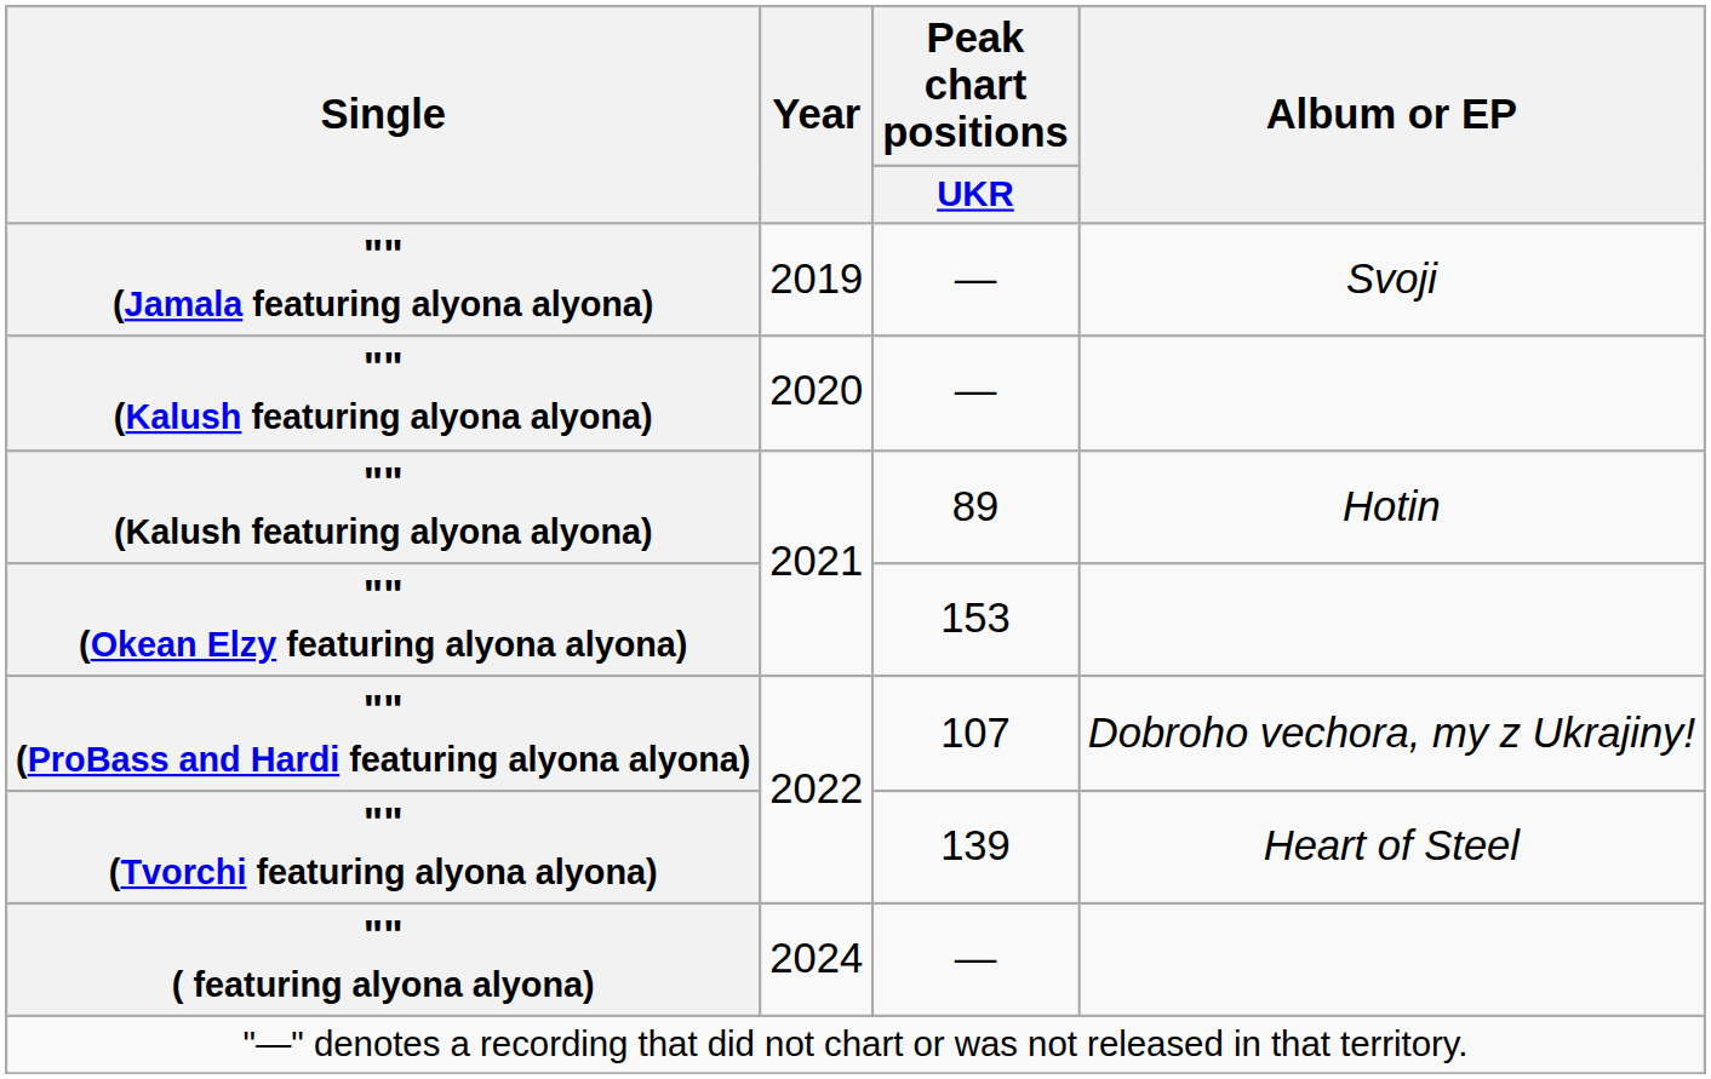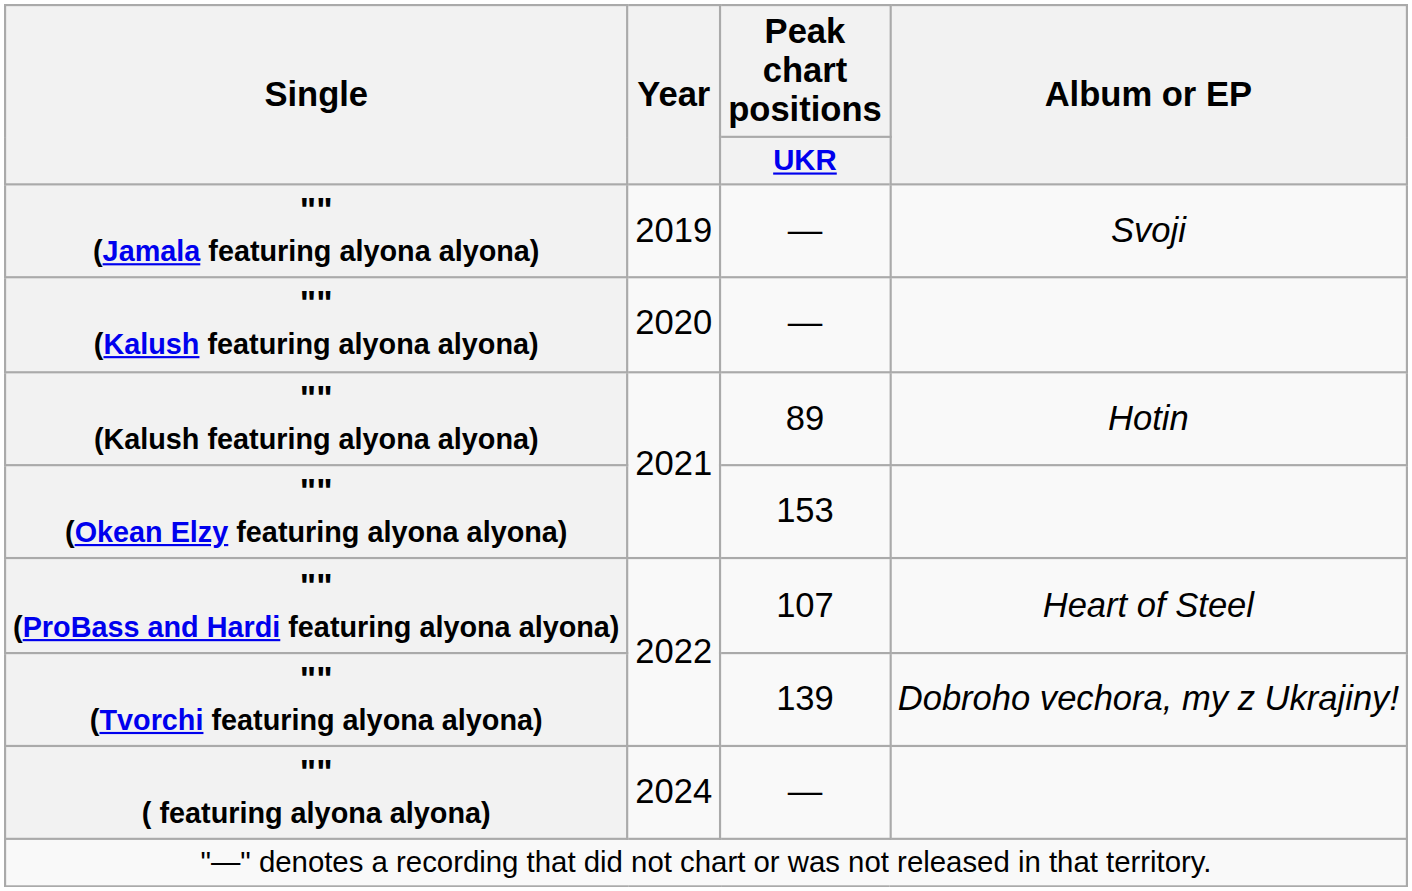"" (ProBass and Hardi featuring alyona alyona) | Album or EP: Dobroho vechora, my z Ukrajiny! -> Heart of Steel
"" (Tvorchi featuring alyona alyona) | Album or EP: Heart of Steel -> Dobroho vechora, my z Ukrajiny!
